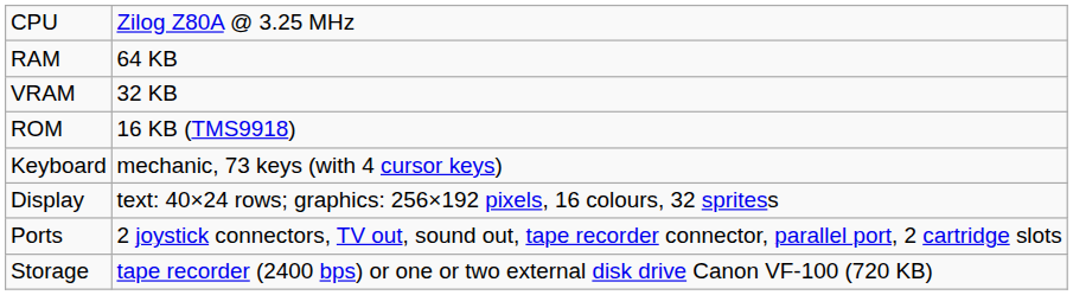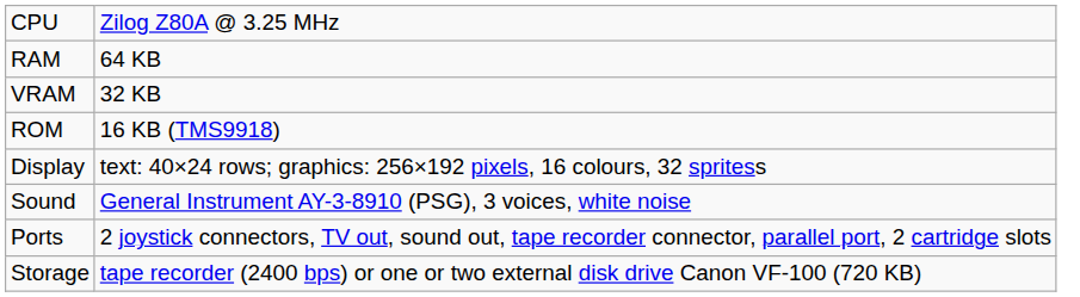- row: Keyboard | mechanic, 73 keys (with 4 cursor keys)
+ row: Sound | General Instrument AY-3-8910 (PSG), 3 voices, white noise
